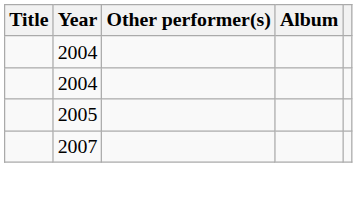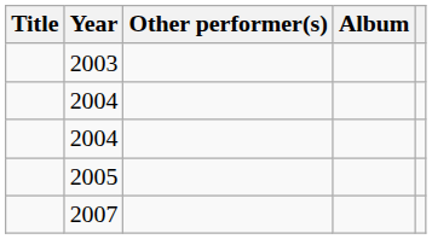+ row: 2003
